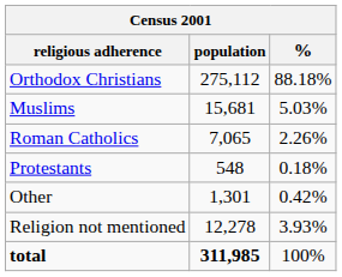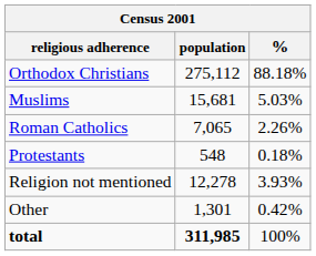rows swapped: Other <-> Religion not mentioned
